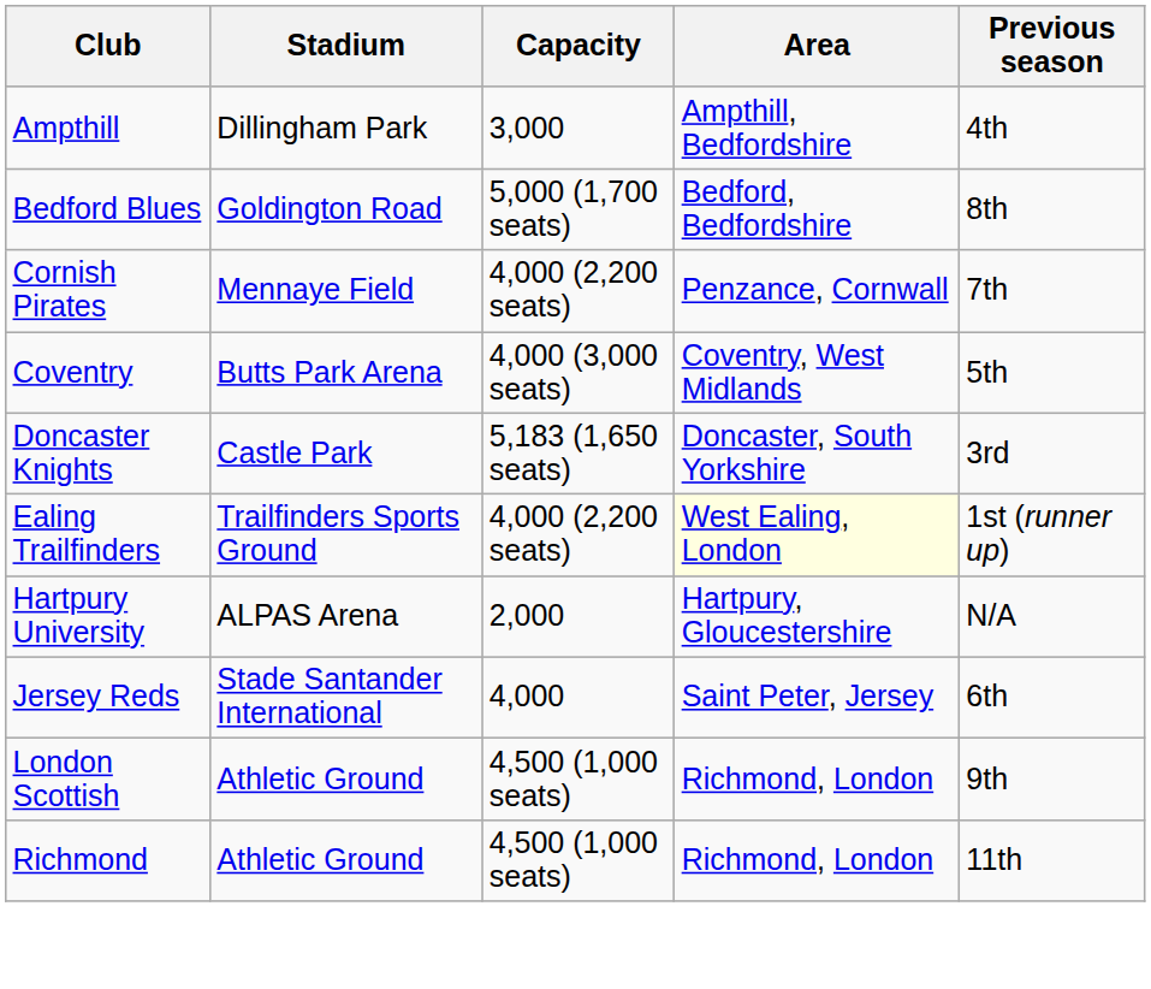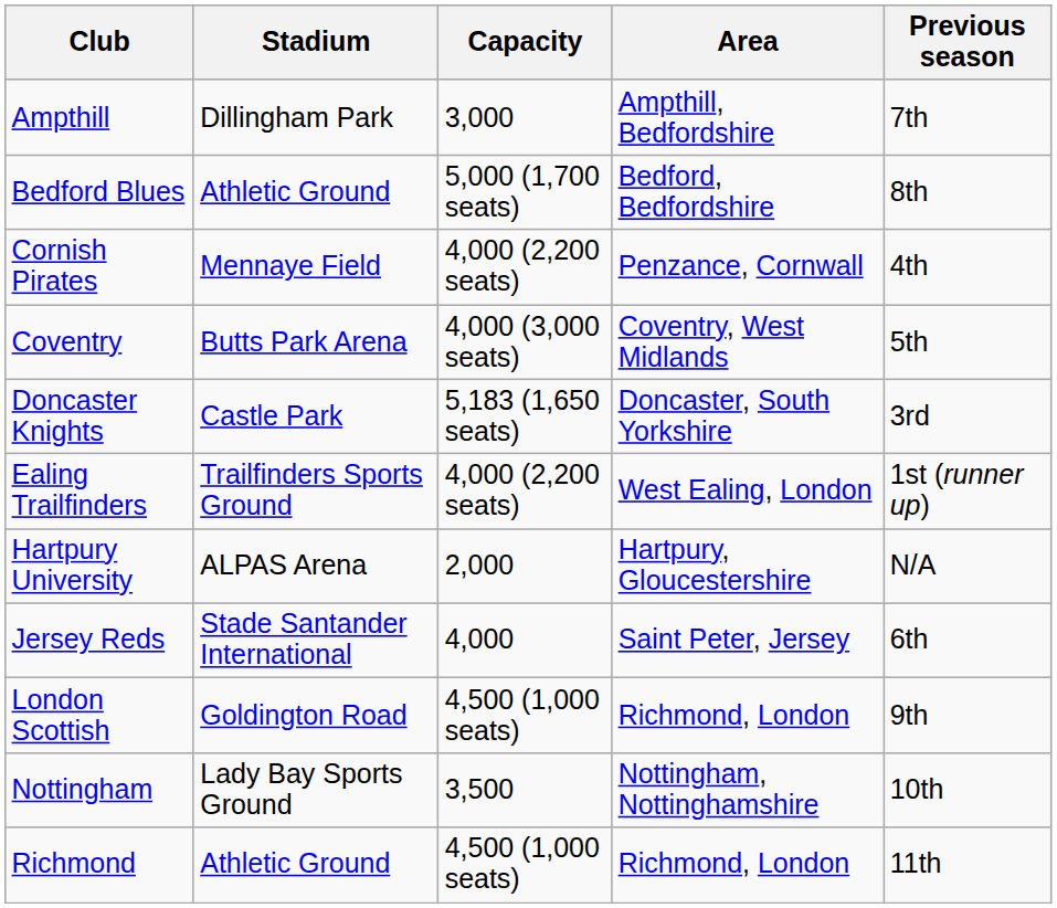Ampthill | Previous season: 4th -> 7th
Bedford Blues | Stadium: Goldington Road -> Athletic Ground
Cornish Pirates | Previous season: 7th -> 4th
Ealing Trailfinders | Area: lightyellow background -> no background
London Scottish | Stadium: Athletic Ground -> Goldington Road
+ row: Nottingham | Lady Bay Sports Ground | 3,500 | Nottingham, Nottinghamshire | 10th
